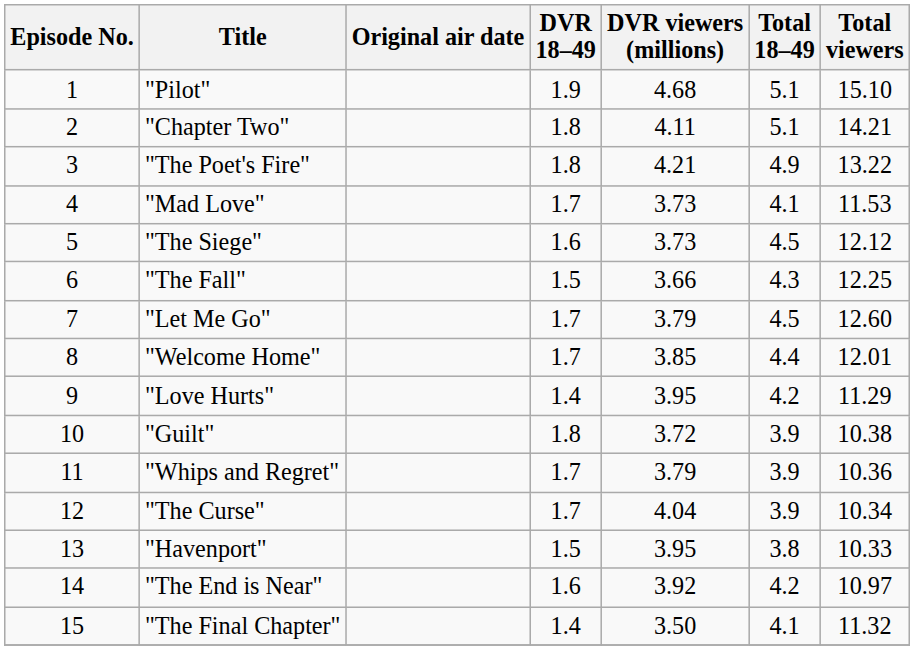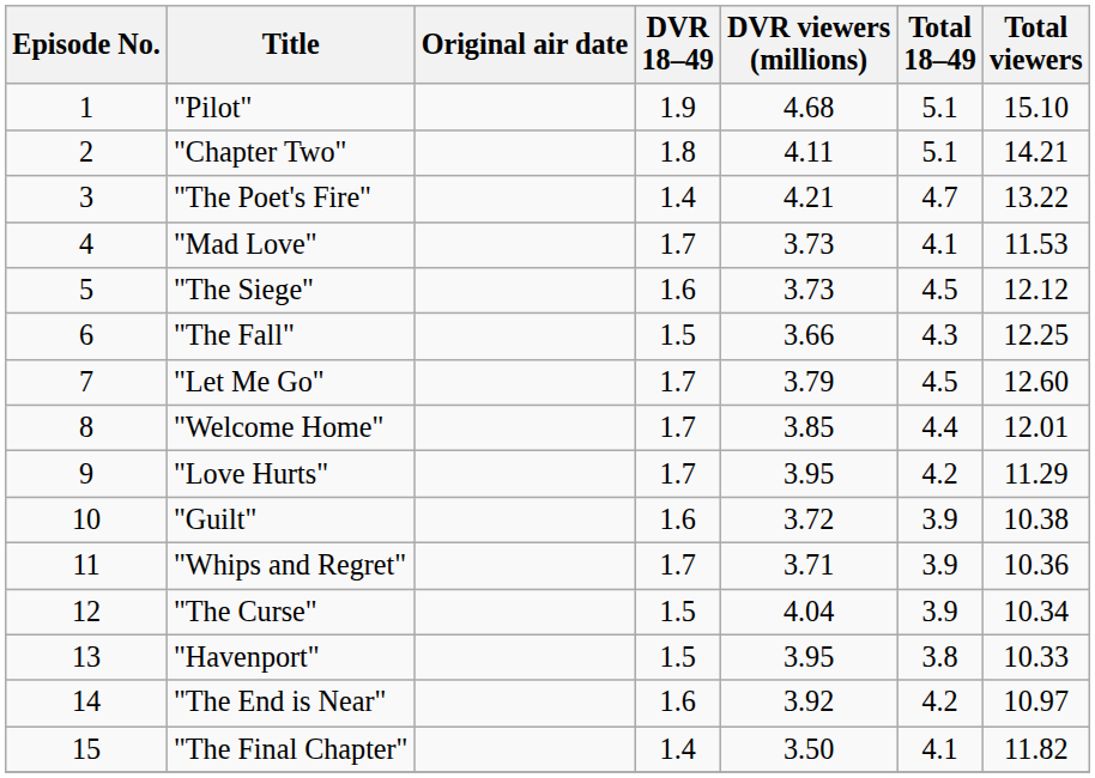"The Poet's Fire" | DVR 18–49: 1.8 -> 1.4
"The Poet's Fire" | Total 18–49: 4.9 -> 4.7
"Love Hurts" | DVR 18–49: 1.4 -> 1.7
"Guilt" | DVR 18–49: 1.8 -> 1.6
"Whips and Regret" | DVR viewers (millions): 3.79 -> 3.71
"The Curse" | DVR 18–49: 1.7 -> 1.5
"The Final Chapter" | Total viewers: 11.32 -> 11.82
